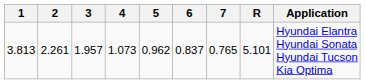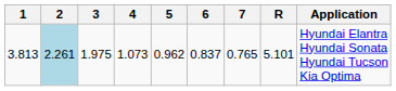3.813 | 2: no background -> lightblue background
3.813 | 3: 1.957 -> 1.975
